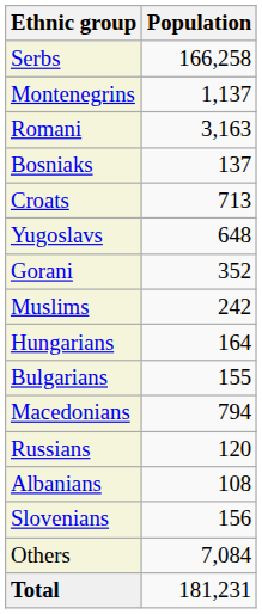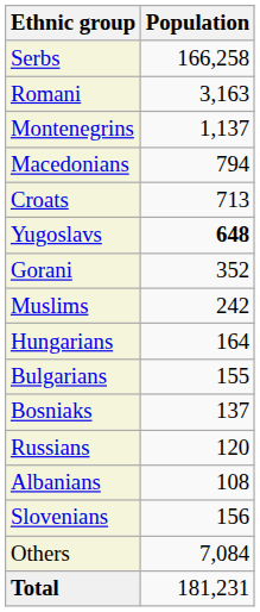rows swapped: Romani <-> Montenegrins
rows swapped: Macedonians <-> Bosniaks
Yugoslavs | Population: normal -> bold
